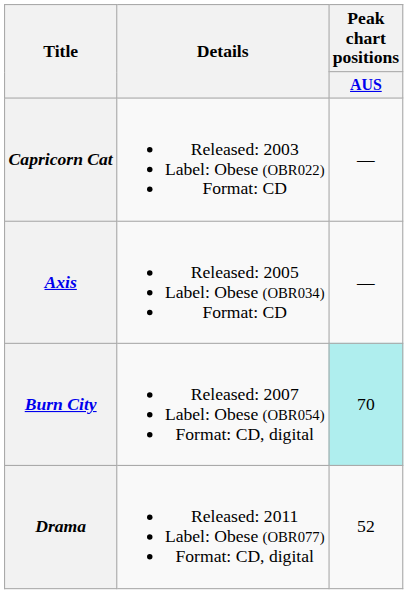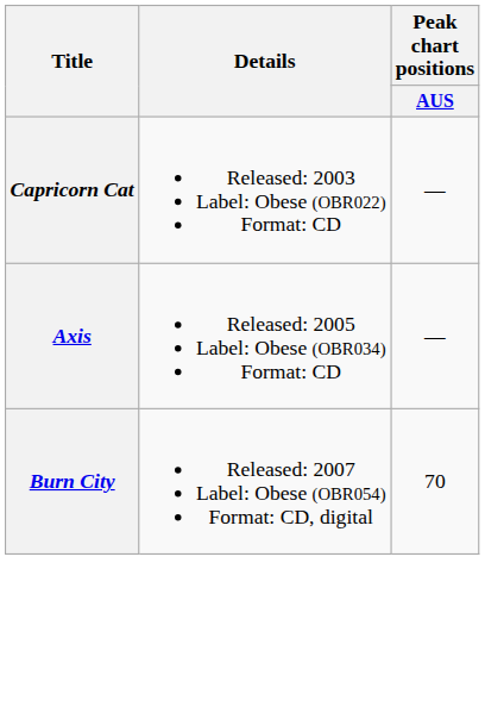Burn City | Peak chart positions / AUS: paleturquoise background -> no background
- row: Drama | Released: 2011 Label: Obese (OBR077) Format: CD, digital | 52
